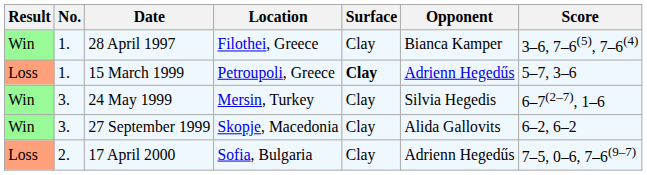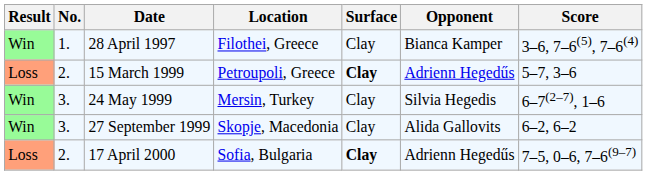15 March 1999 | No.: 1. -> 2.
17 April 2000 | Surface: normal -> bold
